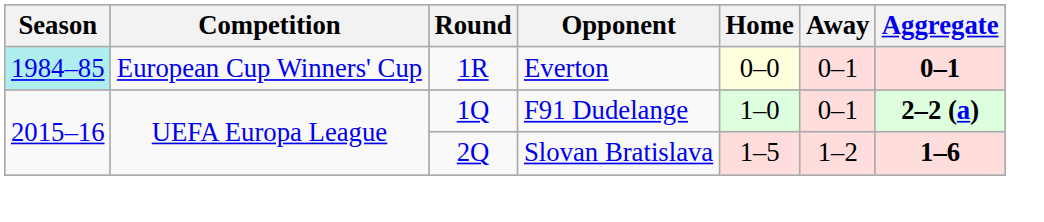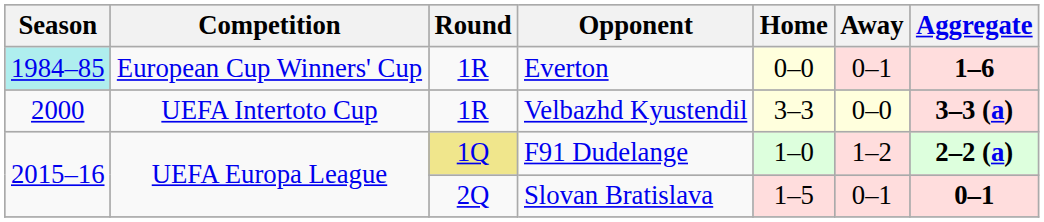Everton | Aggregate: 0–1 -> 1–6
+ row: 2000 | UEFA Intertoto Cup | 1R | Velbazhd Kyustendil | 3–3 | 0–0 | 3–3 (a)
F91 Dudelange | Round: no background -> khaki background
F91 Dudelange | Away: 0–1 -> 1–2
Slovan Bratislava | Away: 1–2 -> 0–1
Slovan Bratislava | Aggregate: 1–6 -> 0–1
